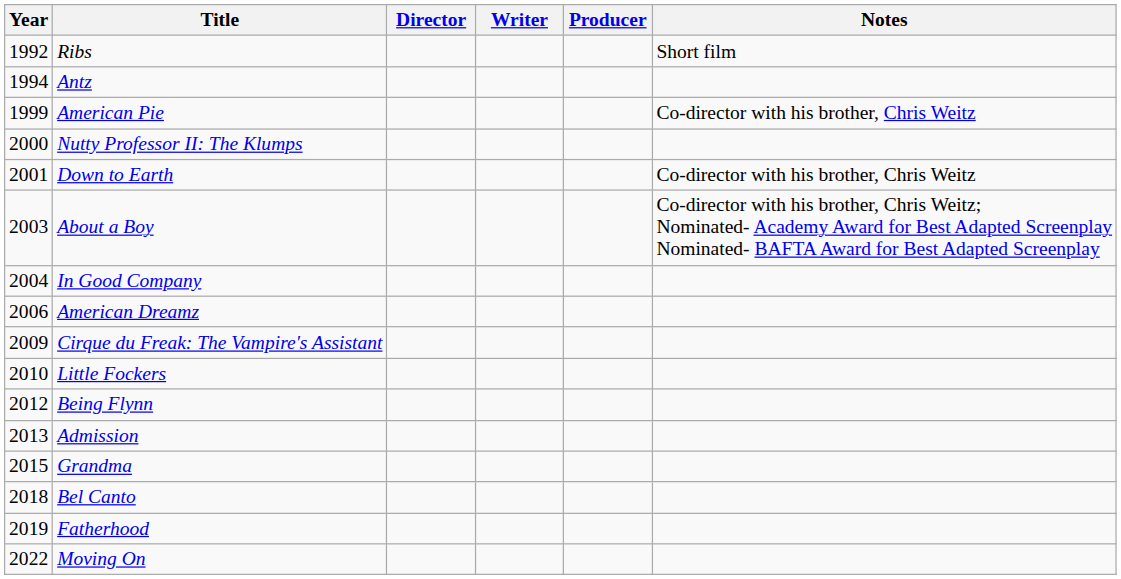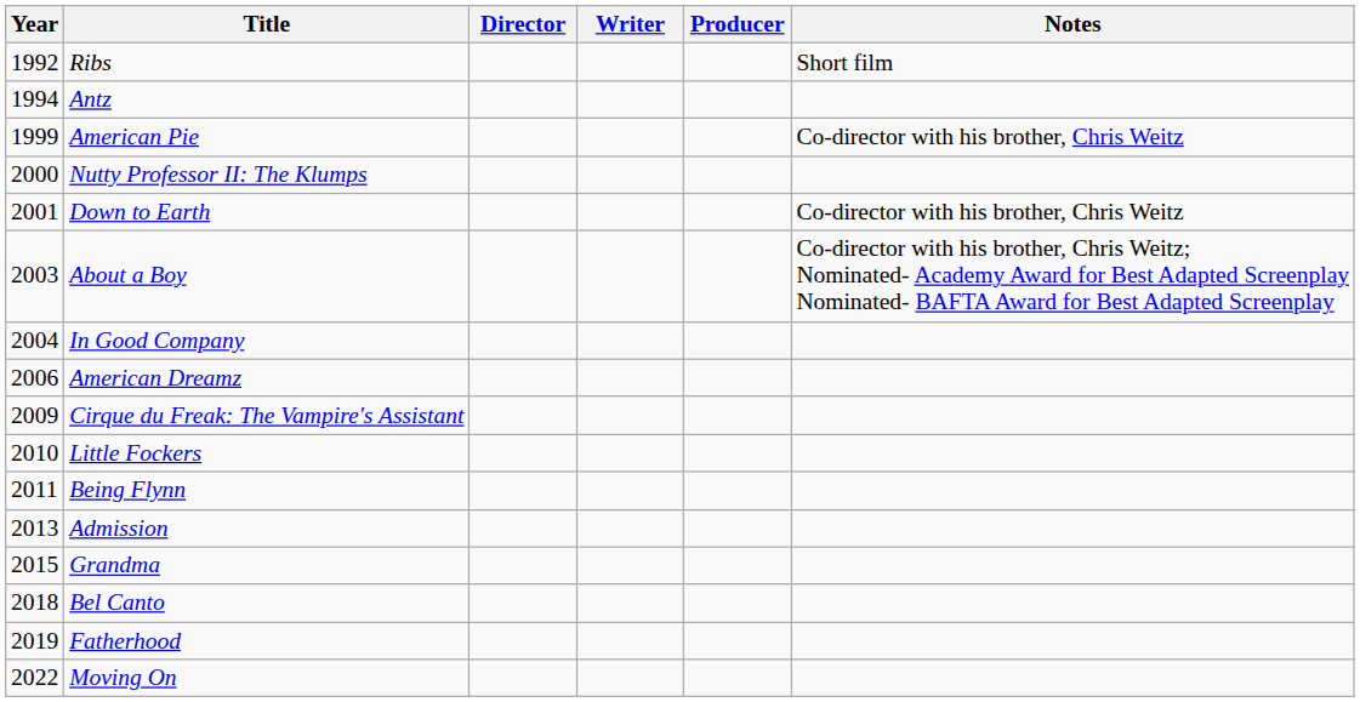Being Flynn | Year: 2012 -> 2011
